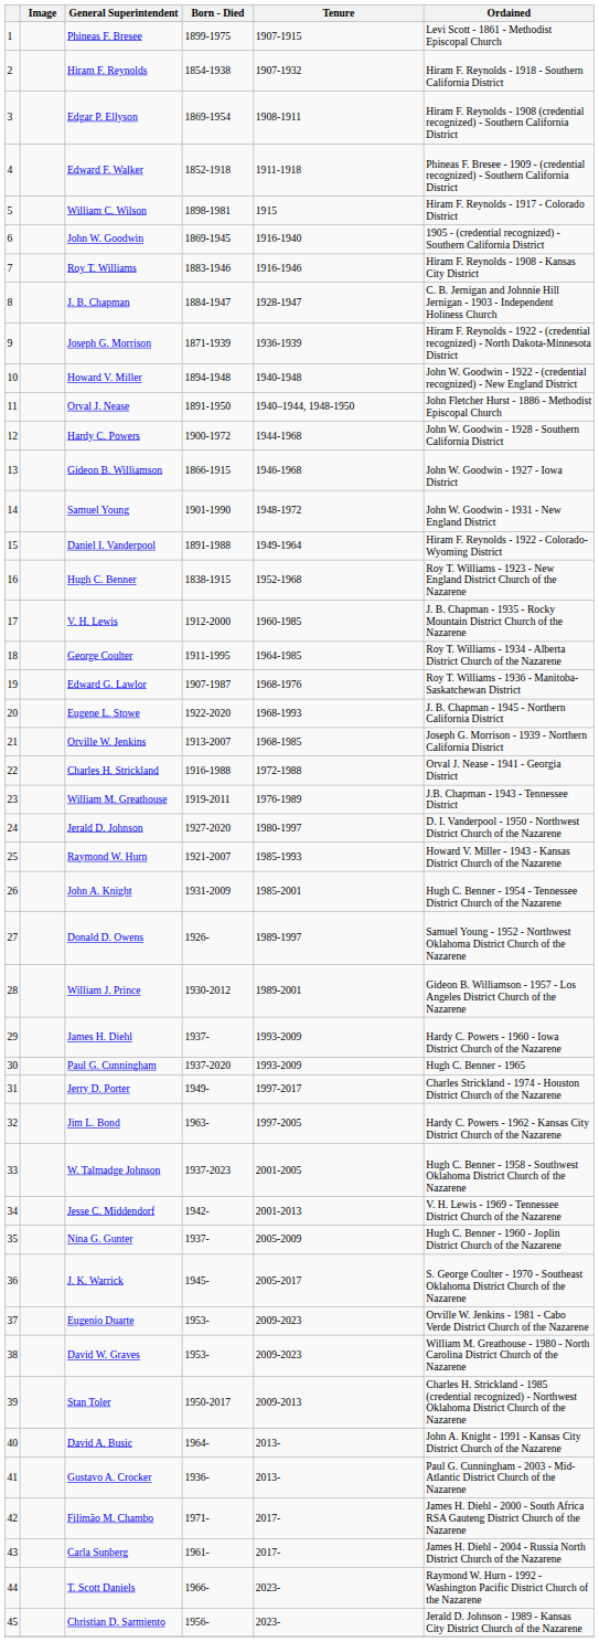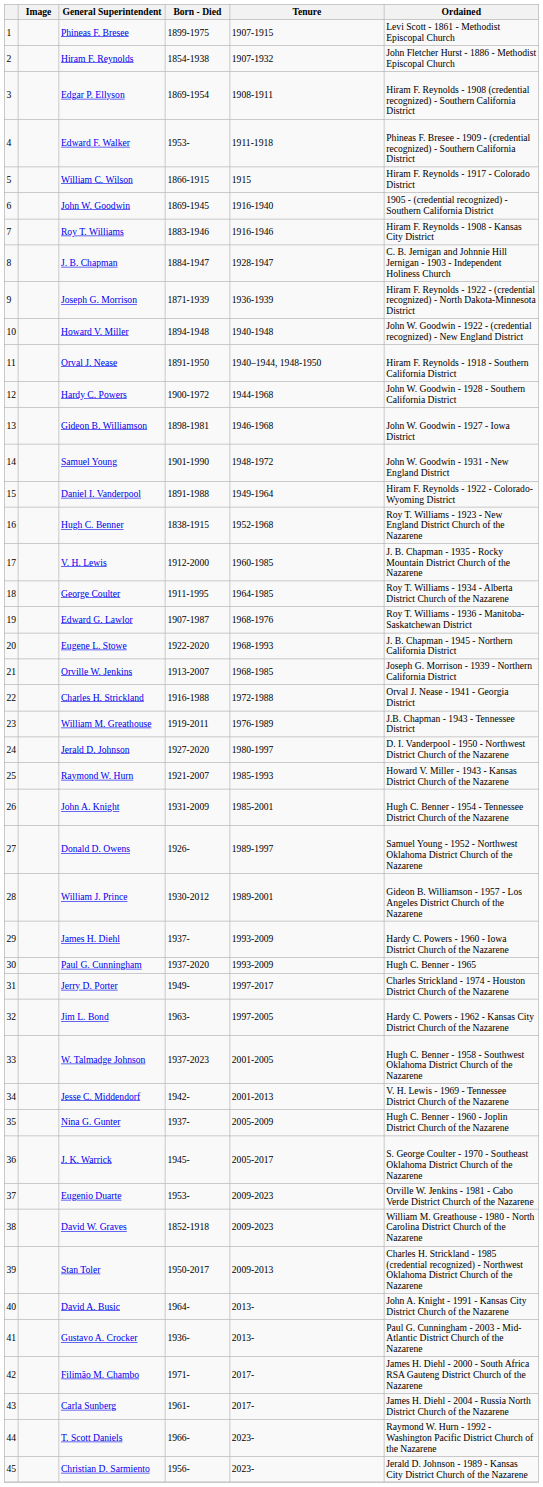Hiram F. Reynolds | Ordained: Hiram F. Reynolds - 1918 - Southern California District -> John Fletcher Hurst - 1886 - Methodist Episcopal Church
Edward F. Walker | Born - Died: 1852-1918 -> 1953-
William C. Wilson | Born - Died: 1898-1981 -> 1866-1915
Orval J. Nease | Ordained: John Fletcher Hurst - 1886 - Methodist Episcopal Church -> Hiram F. Reynolds - 1918 - Southern California District
Gideon B. Williamson | Born - Died: 1866-1915 -> 1898-1981
David W. Graves | Born - Died: 1953- -> 1852-1918
